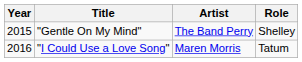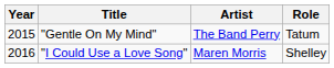"Gentle On My Mind" | Role: Shelley -> Tatum
"I Could Use a Love Song" | Role: Tatum -> Shelley
